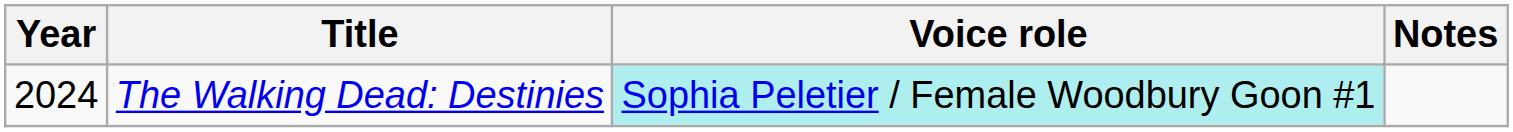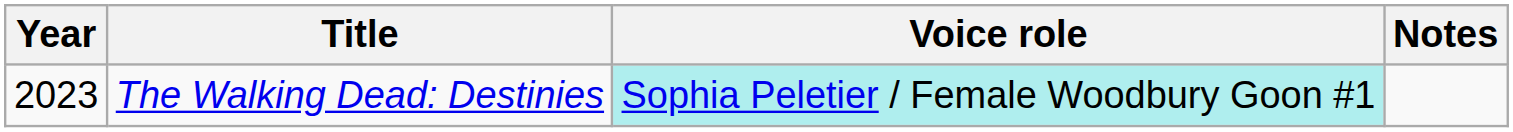The Walking Dead: Destinies | Year: 2024 -> 2023
